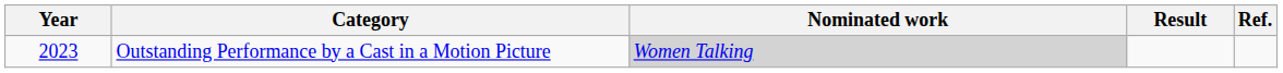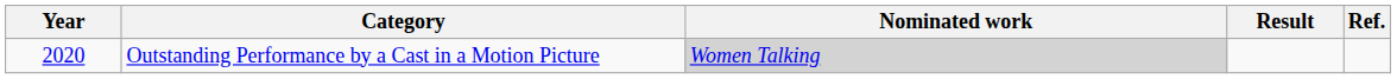Outstanding Performance by a Cast in a Motion Picture | Year: 2023 -> 2020
